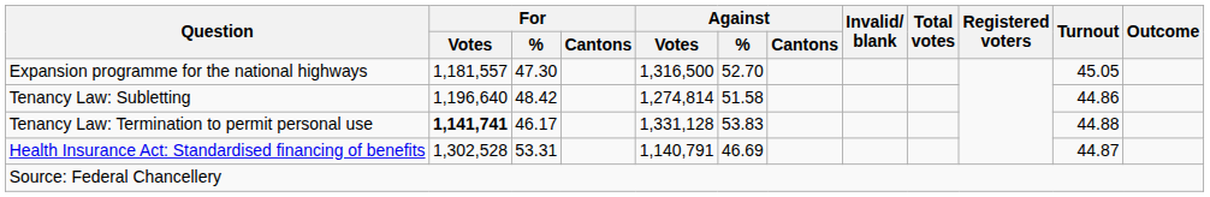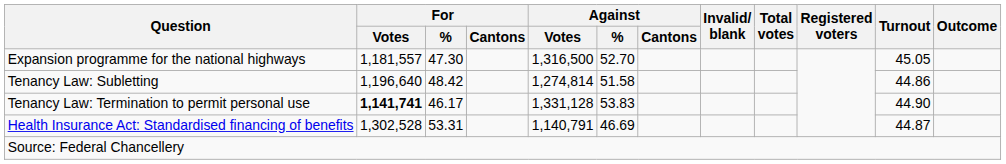Tenancy Law: Termination to permit personal use | Turnout: 44.88 -> 44.90
